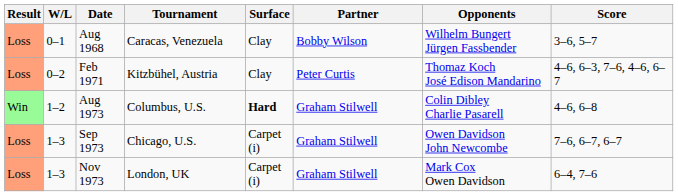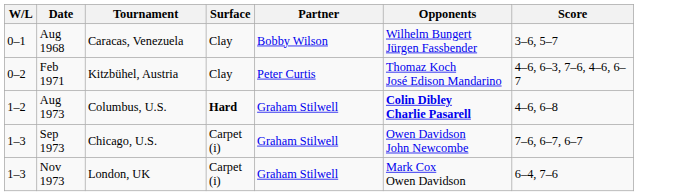- column: Result | Loss | Loss | Win | Loss | Loss
Aug 1973 | Opponents: normal -> bold
